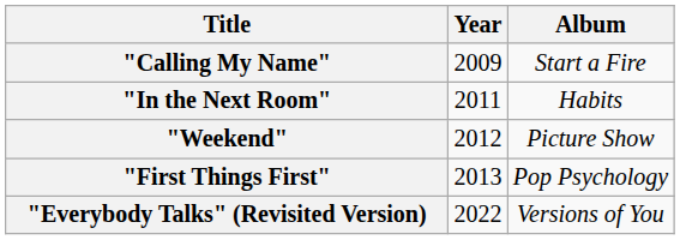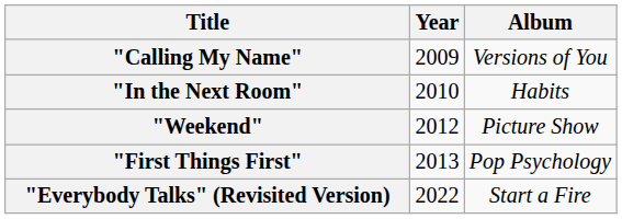"Calling My Name" | Album: Start a Fire -> Versions of You
"In the Next Room" | Year: 2011 -> 2010
"Everybody Talks" (Revisited Version) | Album: Versions of You -> Start a Fire
